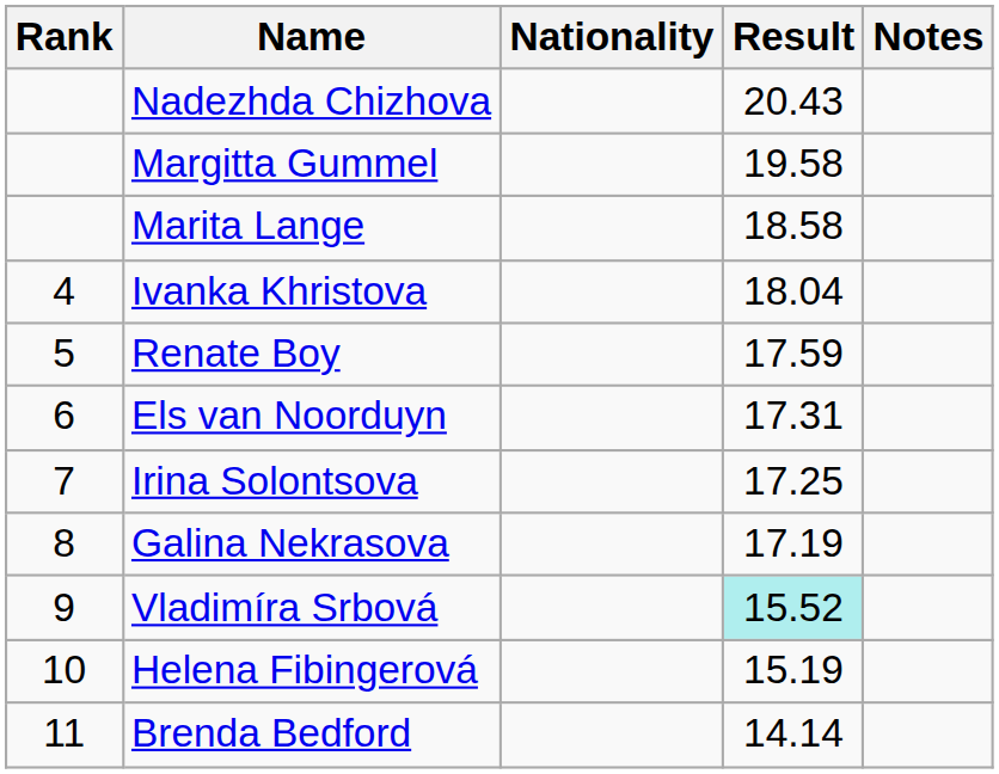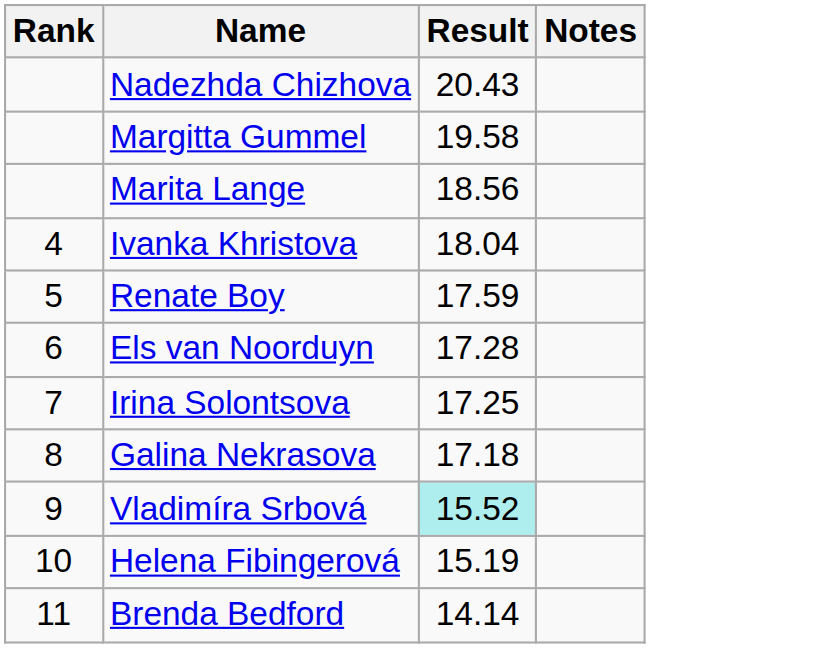- column: Nationality
Marita Lange | Result: 18.58 -> 18.56
Els van Noorduyn | Result: 17.31 -> 17.28
Galina Nekrasova | Result: 17.19 -> 17.18
